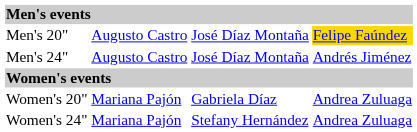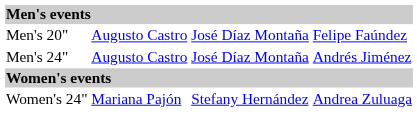Men's 20" | column 4: gold background -> no background
- row: Women's 20" | Mariana Pajón | Gabriela Díaz | Andrea Zuluaga
